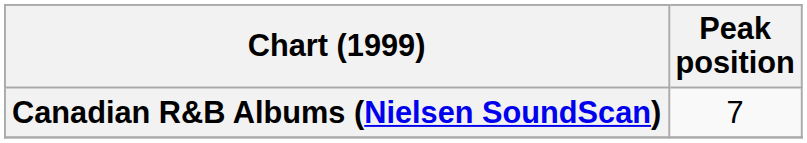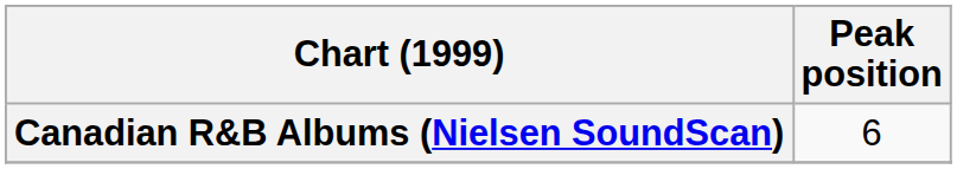Canadian R&B Albums (Nielsen SoundScan) | Peak position: 7 -> 6
